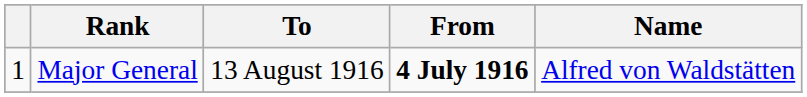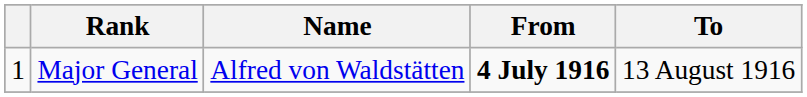columns swapped: Name <-> To
